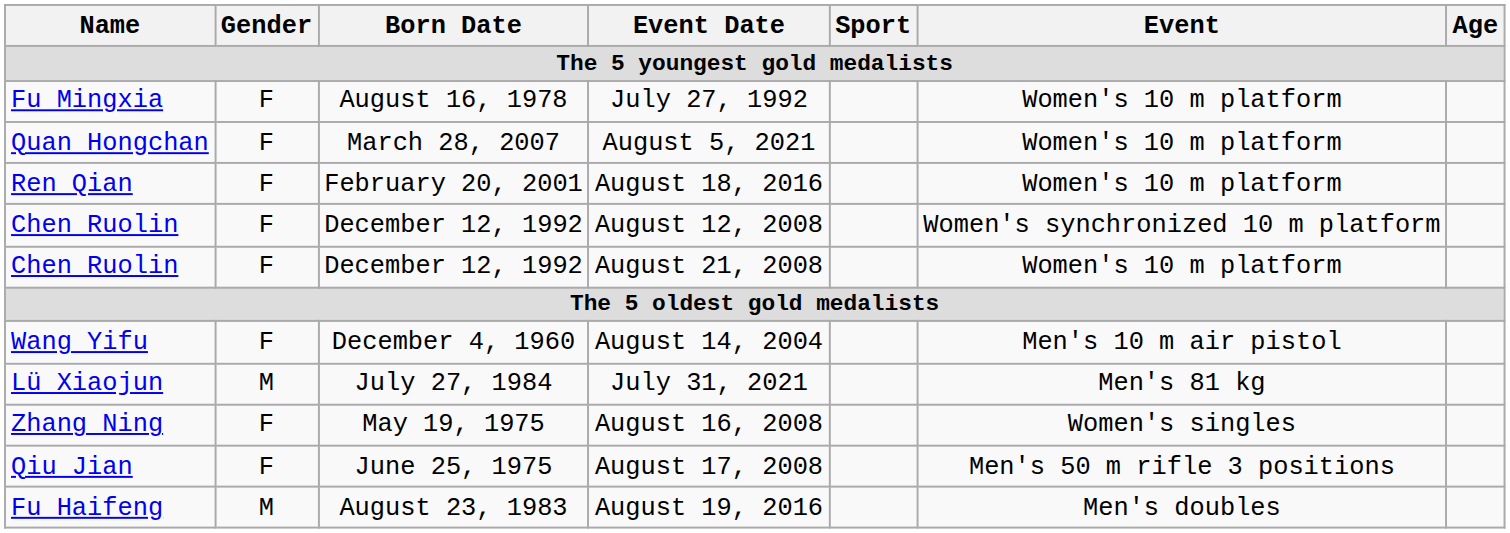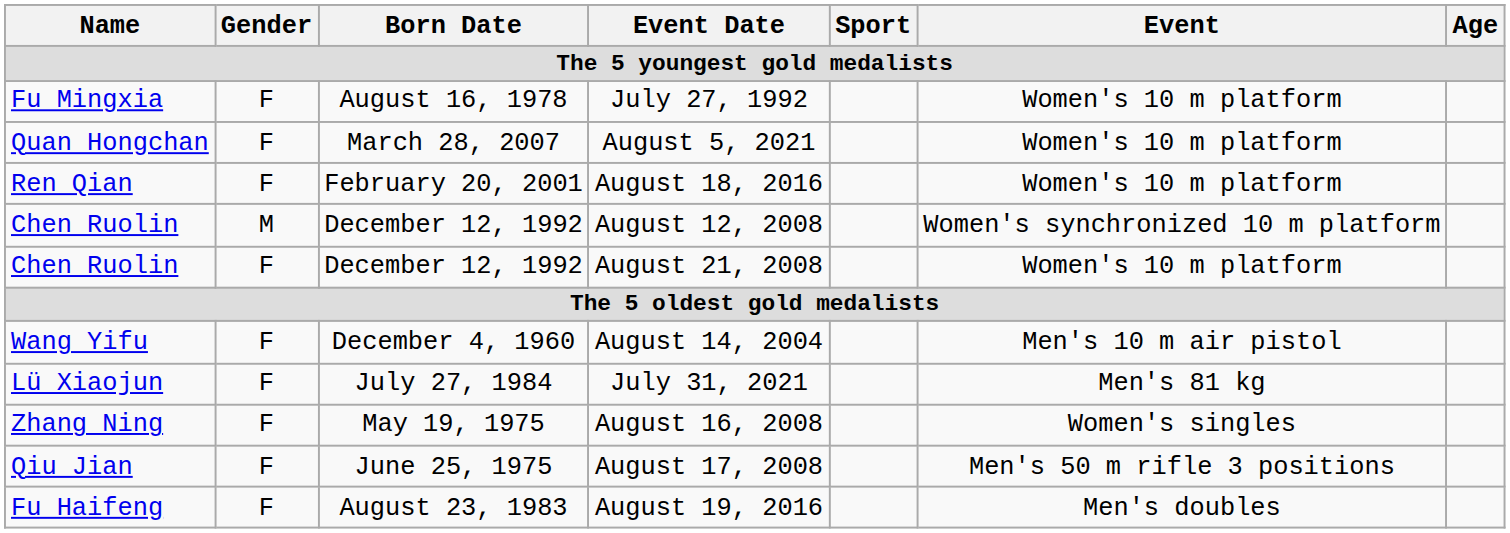August 12, 2008 | Gender: F -> M
July 31, 2021 | Gender: M -> F
August 19, 2016 | Gender: M -> F
